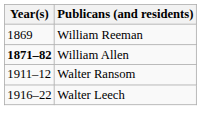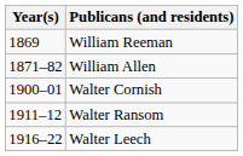William Allen | Year(s): bold -> normal
+ row: 1900–01 | Walter Cornish
